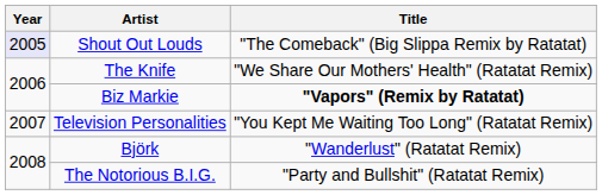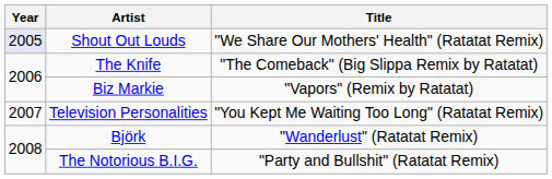Shout Out Louds | Title: "The Comeback" (Big Slippa Remix by Ratatat) -> "We Share Our Mothers' Health" (Ratatat Remix)
The Knife | Title: "We Share Our Mothers' Health" (Ratatat Remix) -> "The Comeback" (Big Slippa Remix by Ratatat)
Biz Markie | Title: bold -> normal
